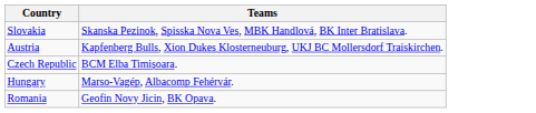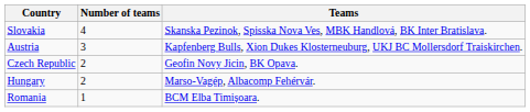+ column: Number of teams | 4 | 3 | 2 | 2 | 1
Czech Republic | Teams: BCM Elba Timișoara. -> Geofin Novy Jicin, BK Opava.
Romania | Teams: Geofin Novy Jicin, BK Opava. -> BCM Elba Timișoara.
